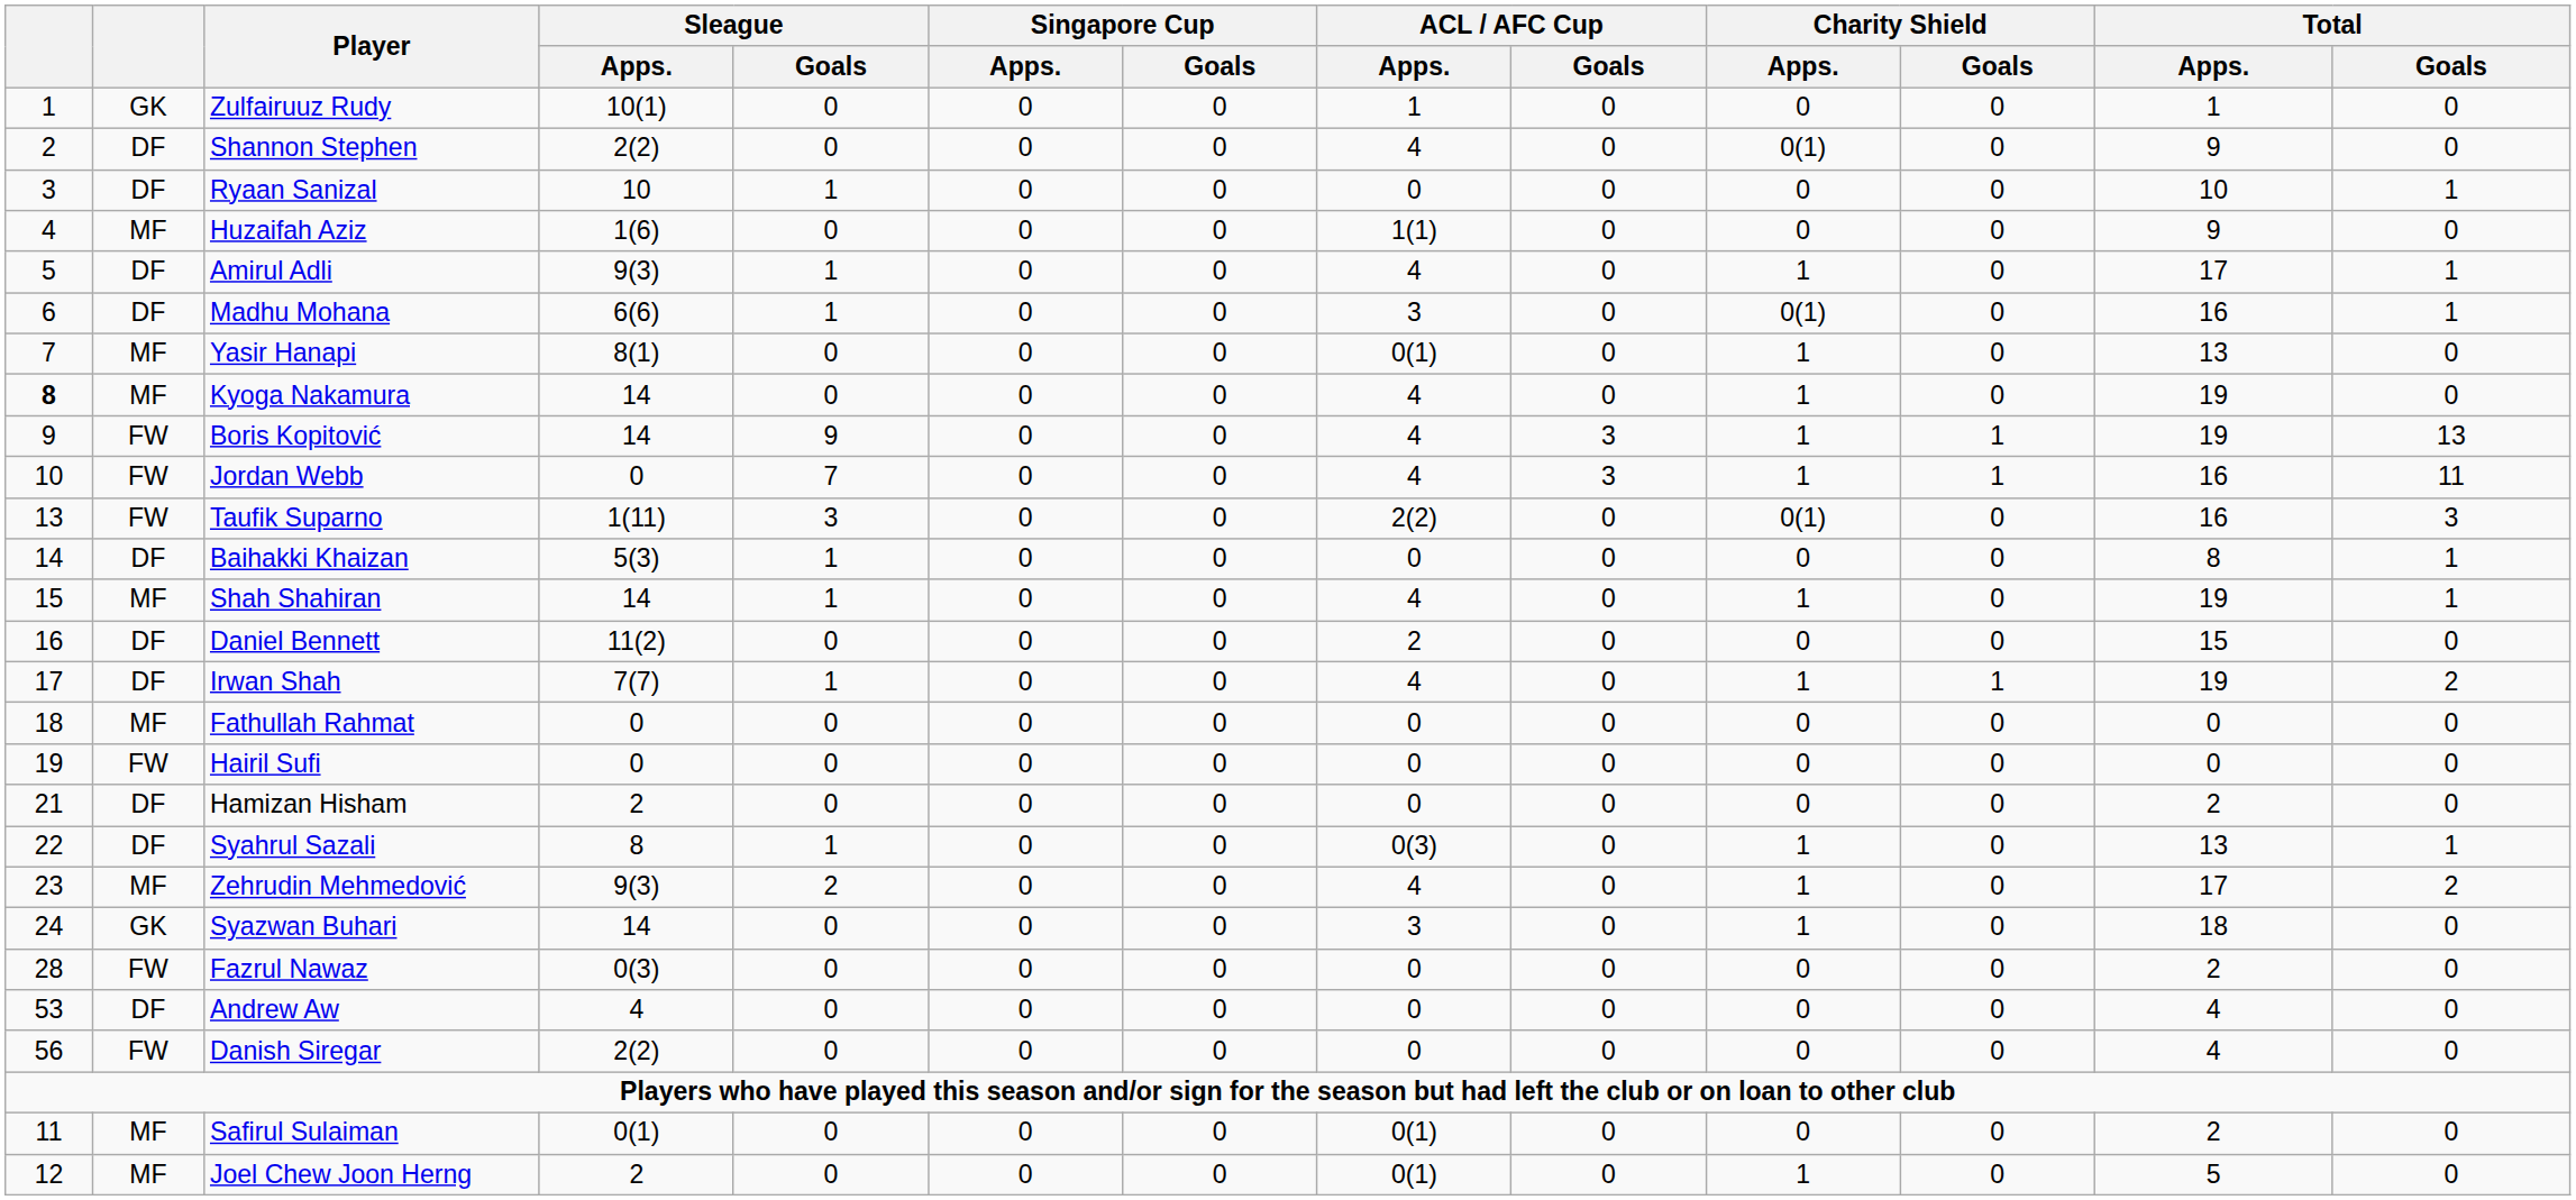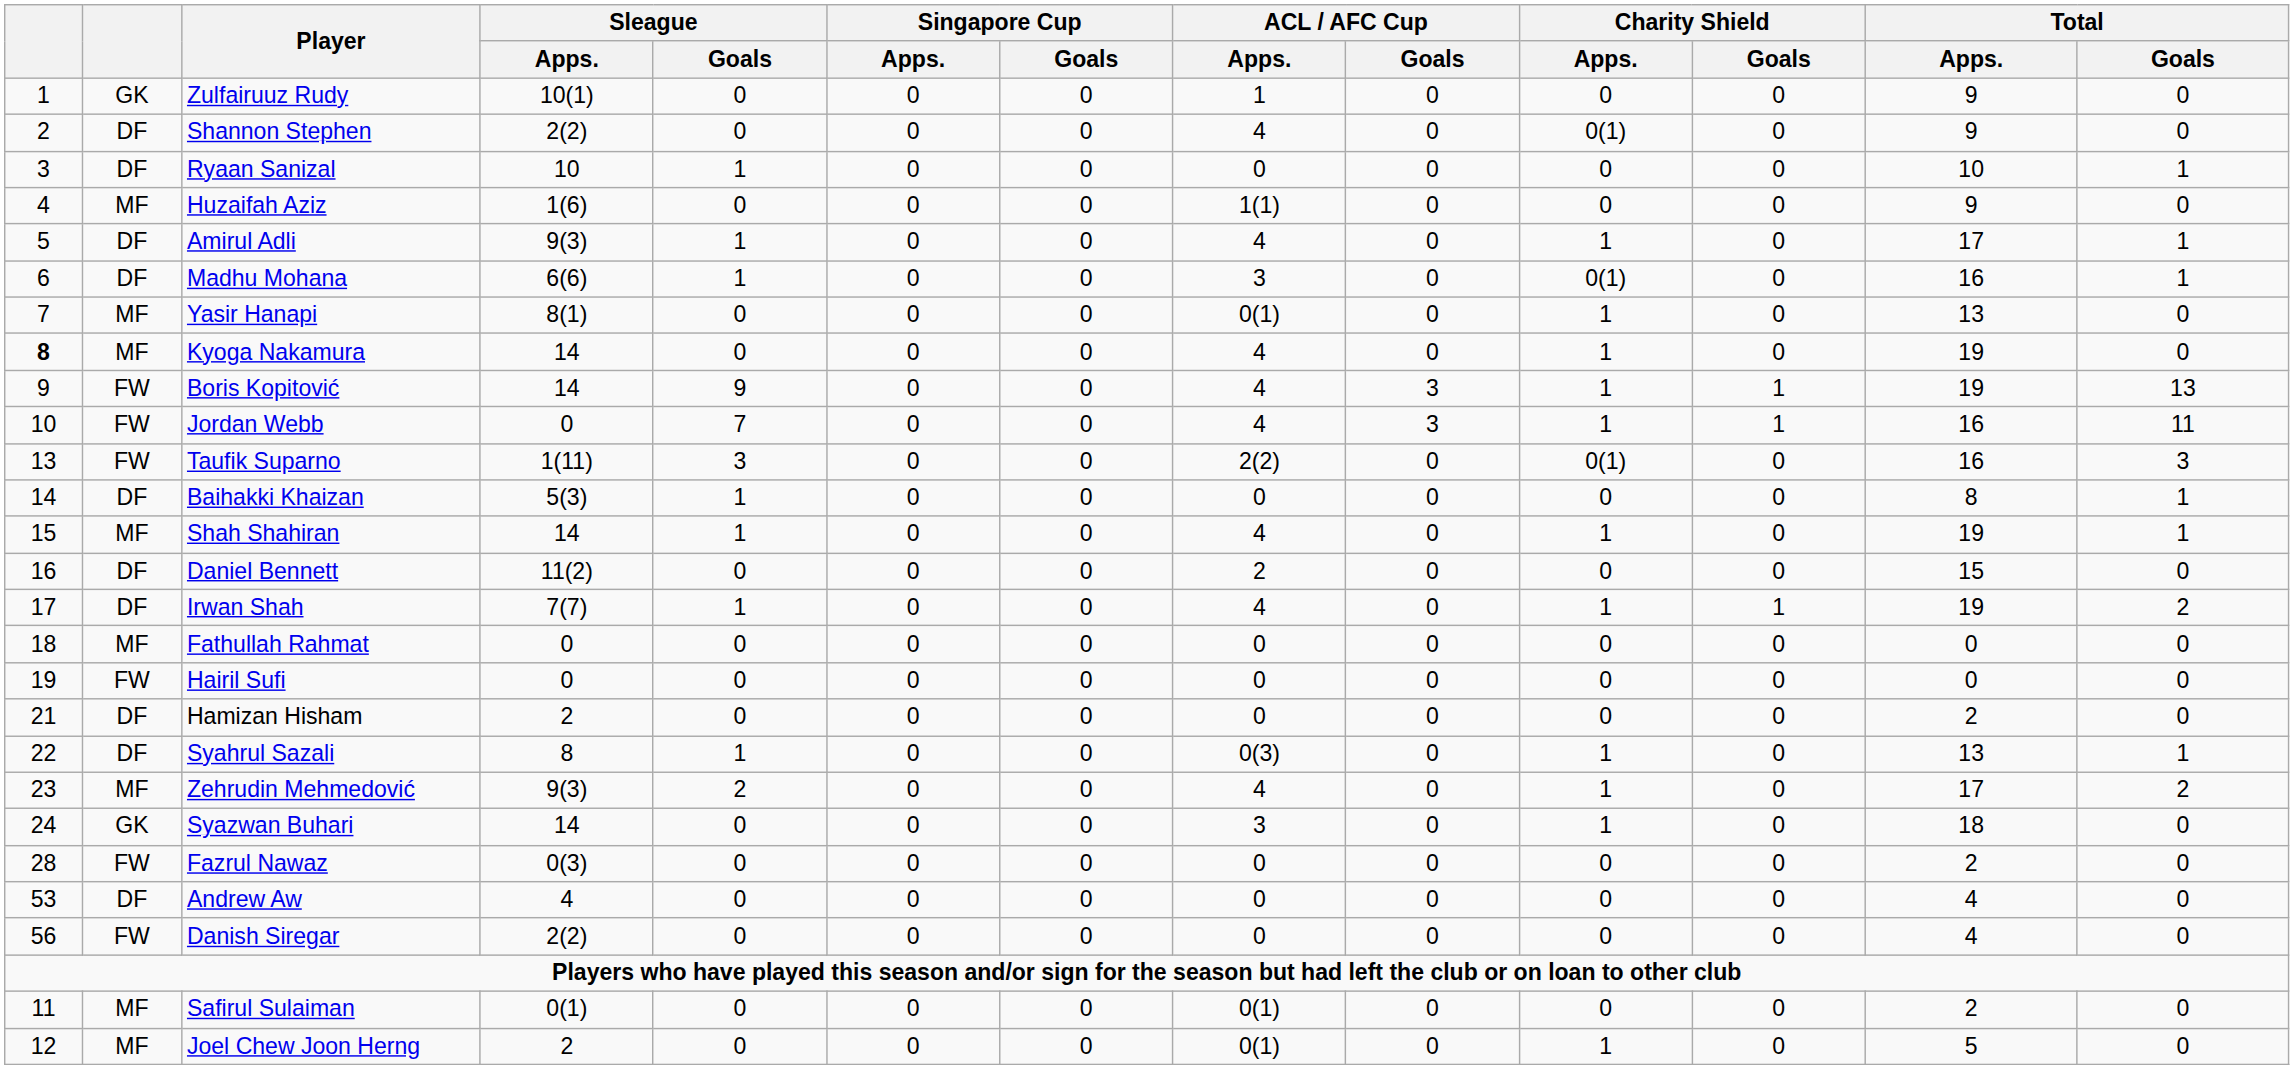Zulfairuuz Rudy | Total / Apps.: 1 -> 9
